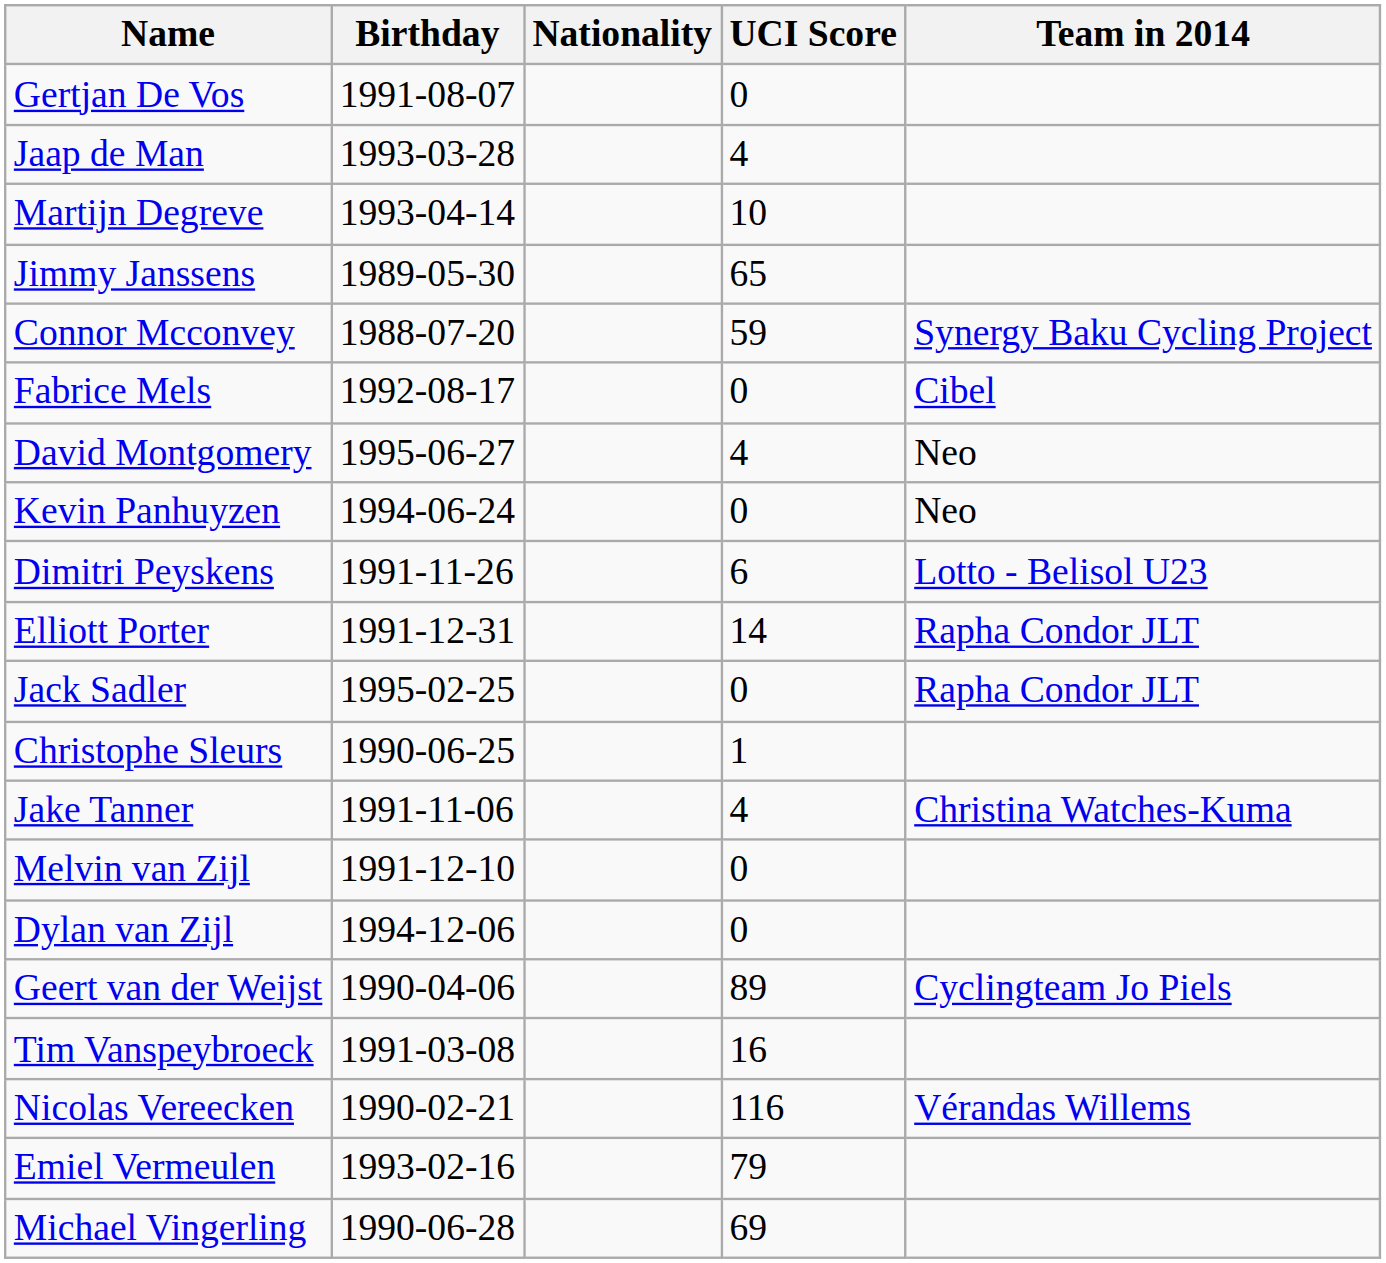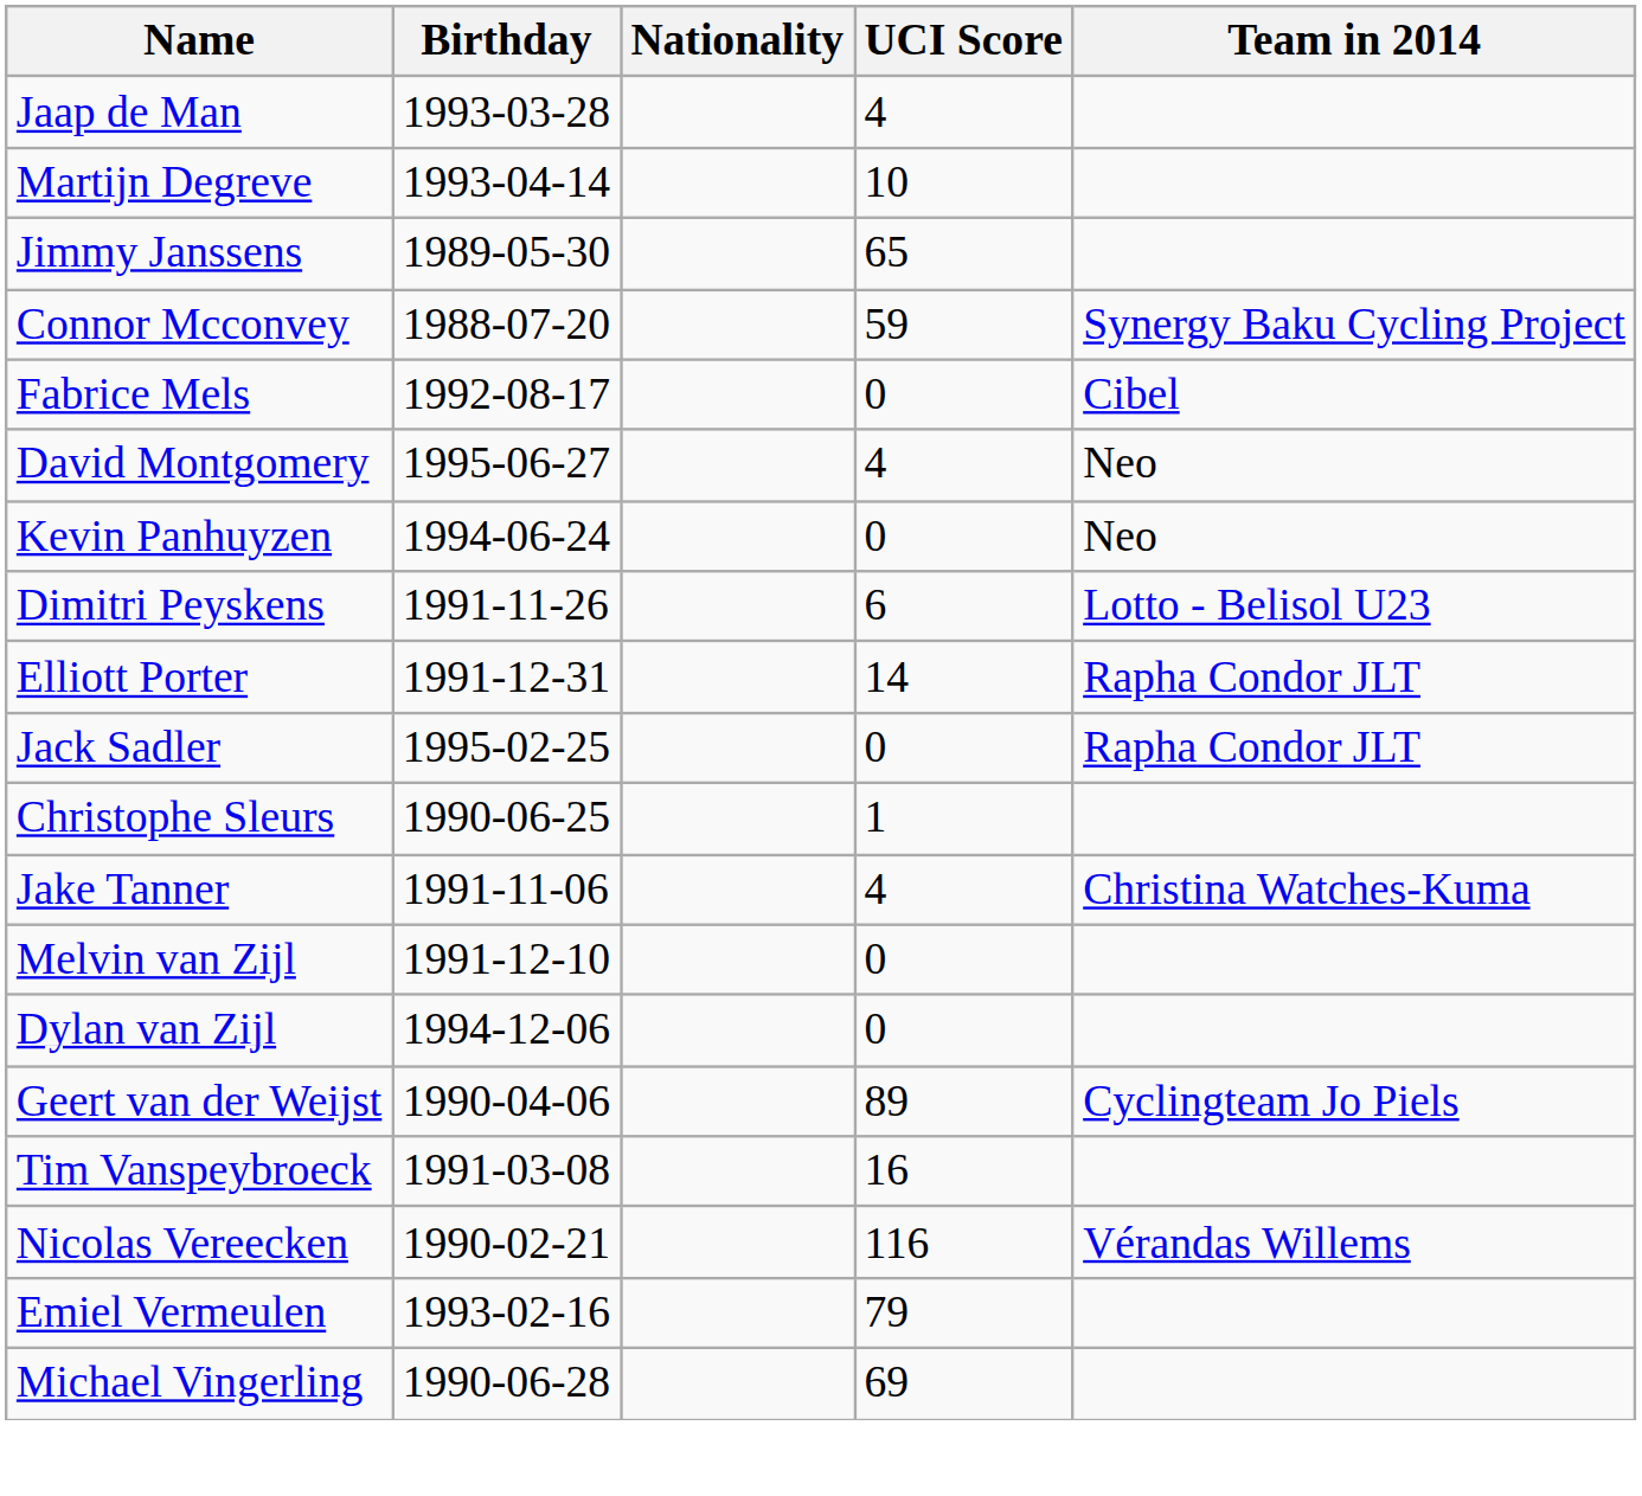- row: Gertjan De Vos | 1991-08-07 | 0
